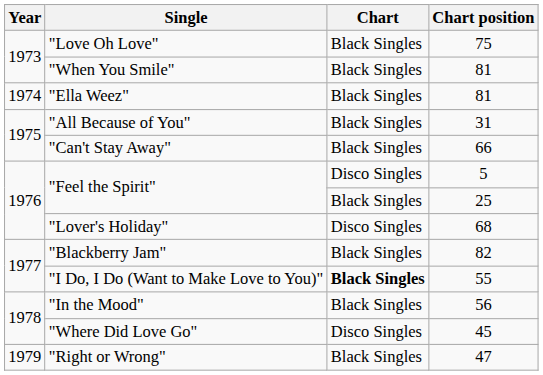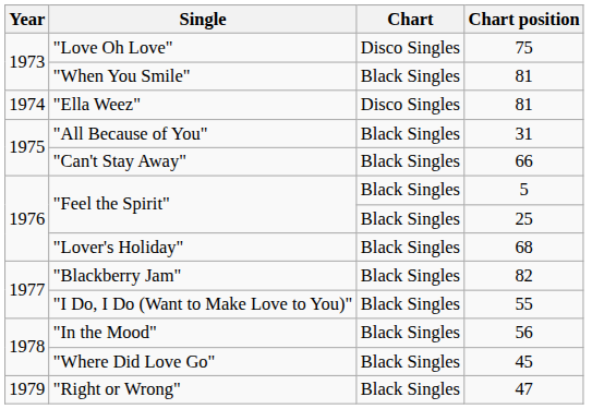"Love Oh Love" | Chart: Black Singles -> Disco Singles
"Ella Weez" | Chart: Black Singles -> Disco Singles
"Feel the Spirit" / 5 | Chart: Disco Singles -> Black Singles
"Lover's Holiday" | Chart: Disco Singles -> Black Singles
"I Do, I Do (Want to Make Love to You)" | Chart: bold -> normal
"Where Did Love Go" | Chart: Disco Singles -> Black Singles
